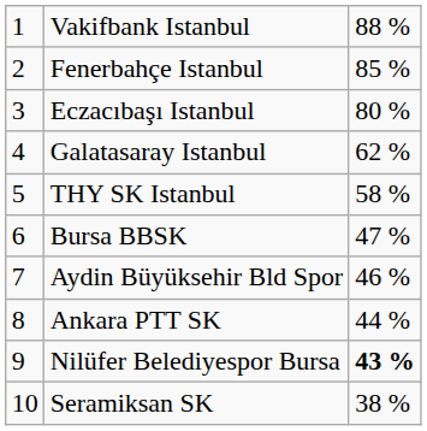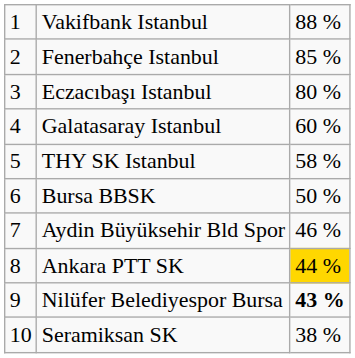Galatasaray Istanbul | column 3: 62 % -> 60 %
Bursa BBSK | column 3: 47 % -> 50 %
Ankara PTT SK | column 3: no background -> gold background
